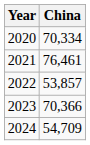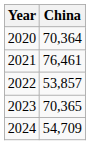2020 | China: 70,334 -> 70,364
2023 | China: 70,366 -> 70,365
